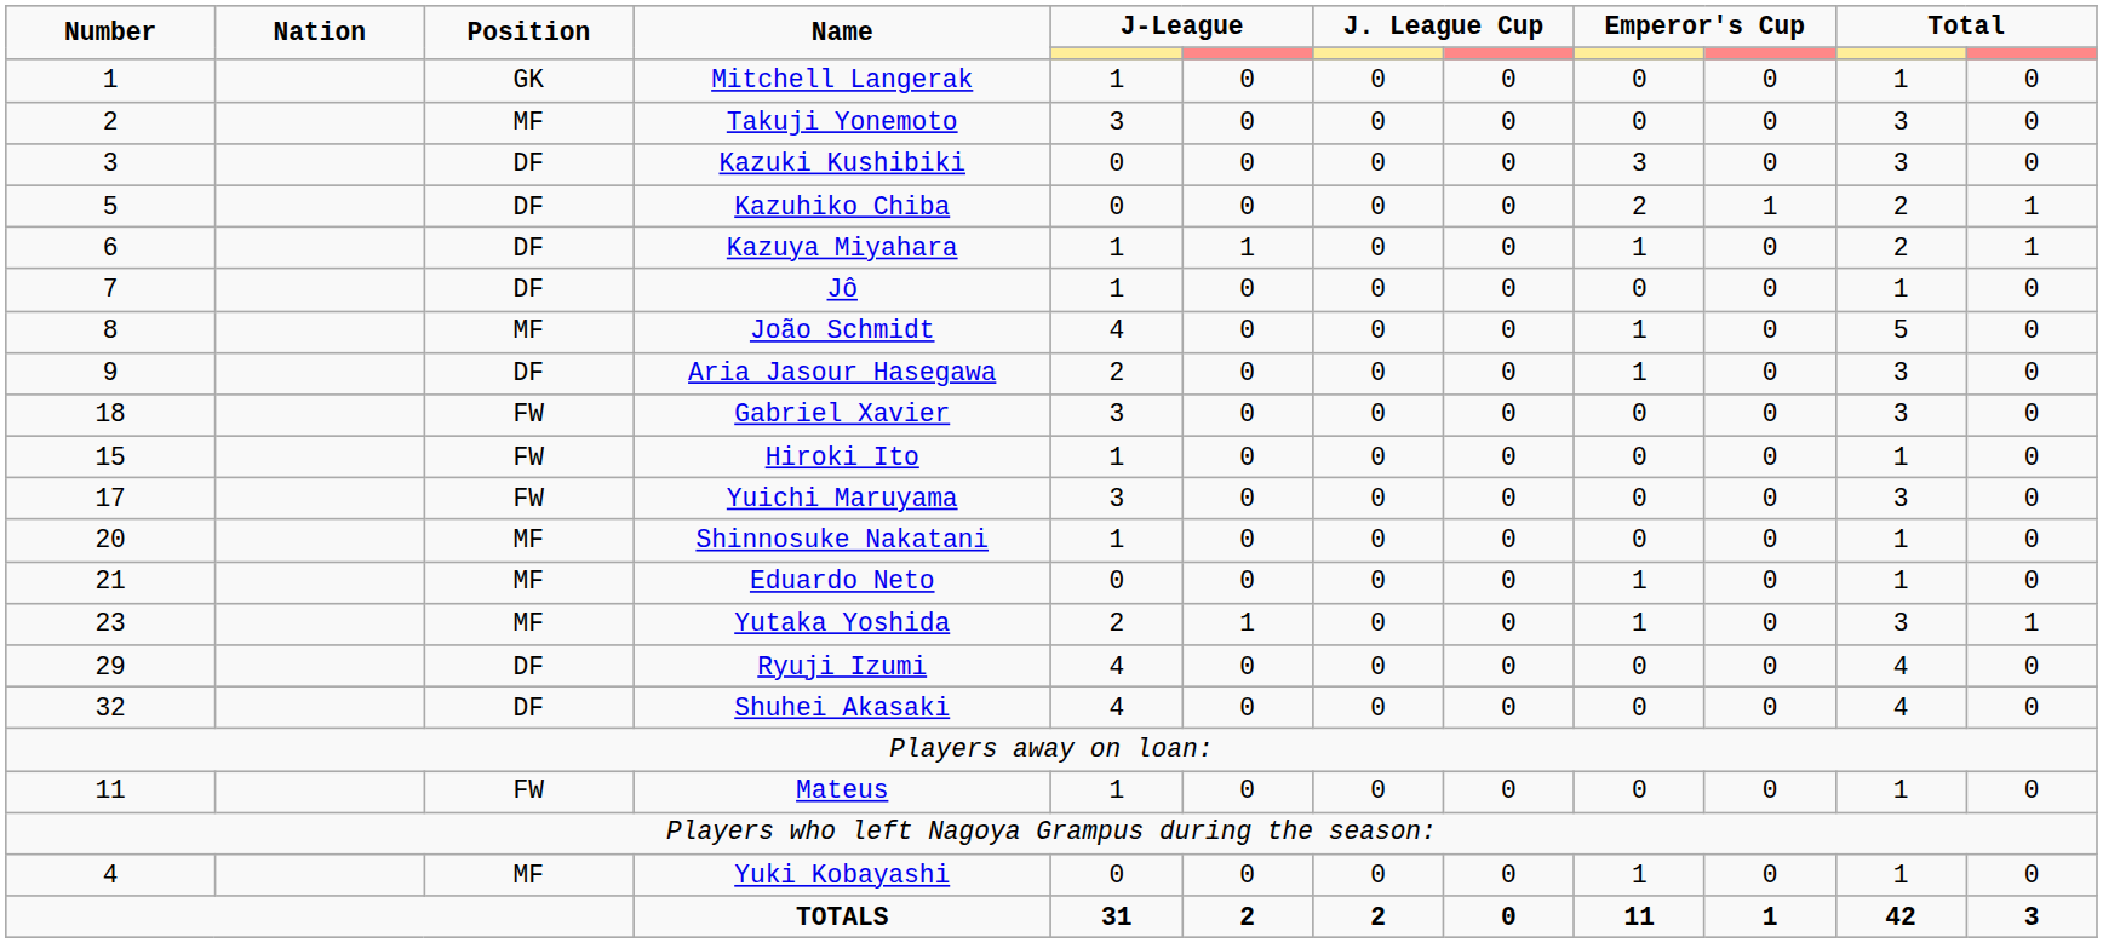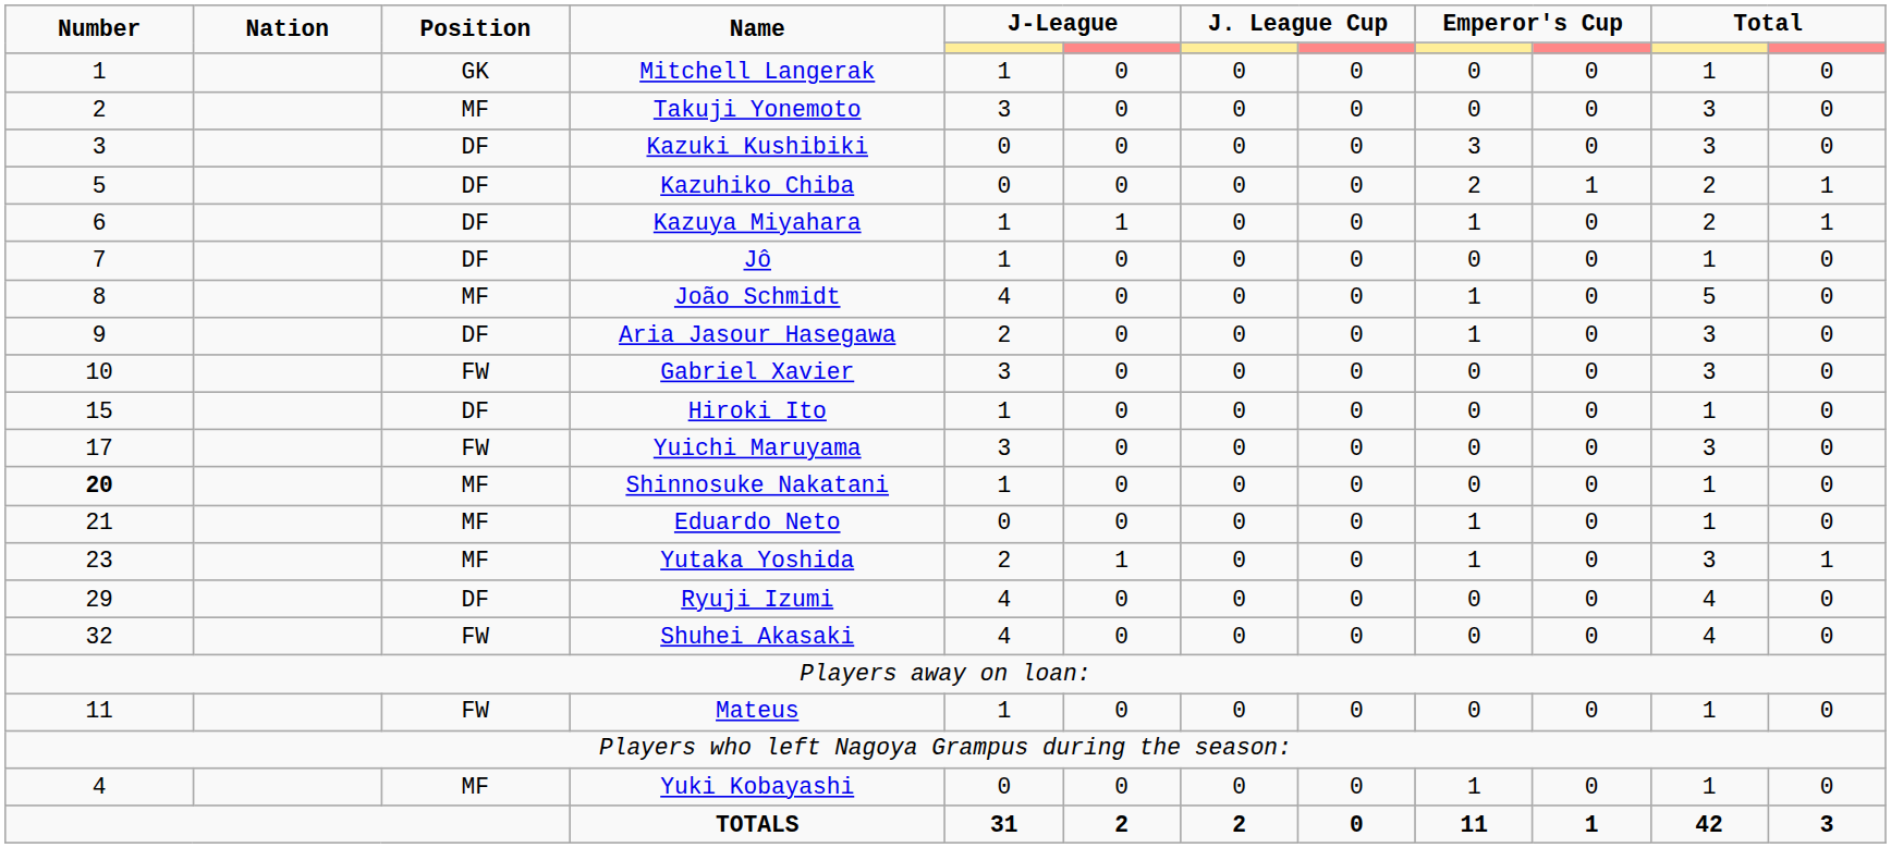Gabriel Xavier | Number: 18 -> 10
Hiroki Ito | Position: FW -> DF
Shinnosuke Nakatani | Number: normal -> bold
Shuhei Akasaki | Position: DF -> FW
